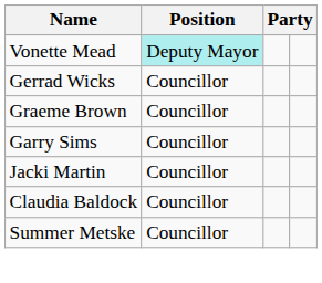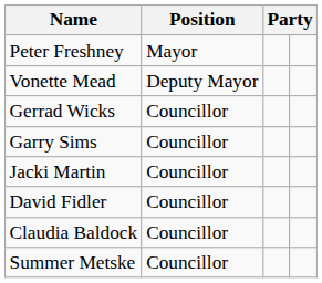+ row: Peter Freshney | Mayor
Vonette Mead | Position: paleturquoise background -> no background
- row: Graeme Brown | Councillor
+ row: David Fidler | Councillor
